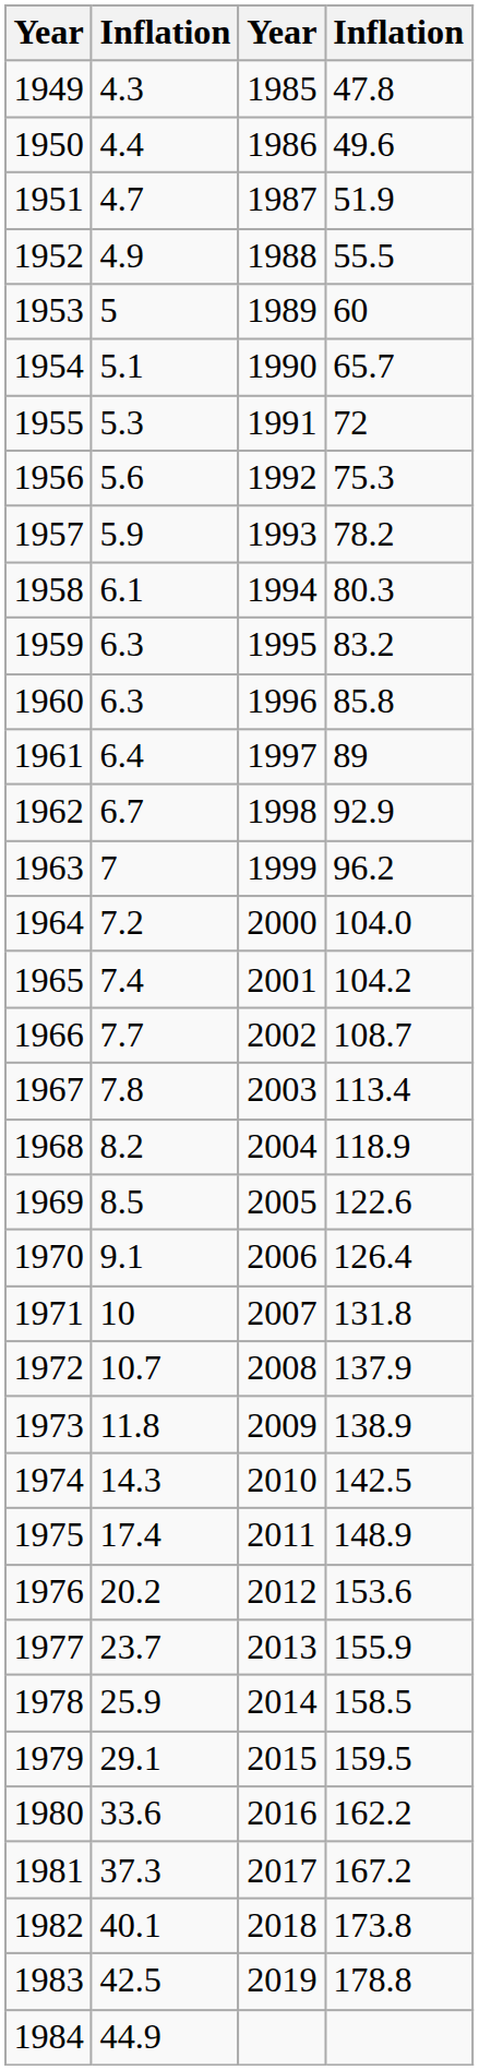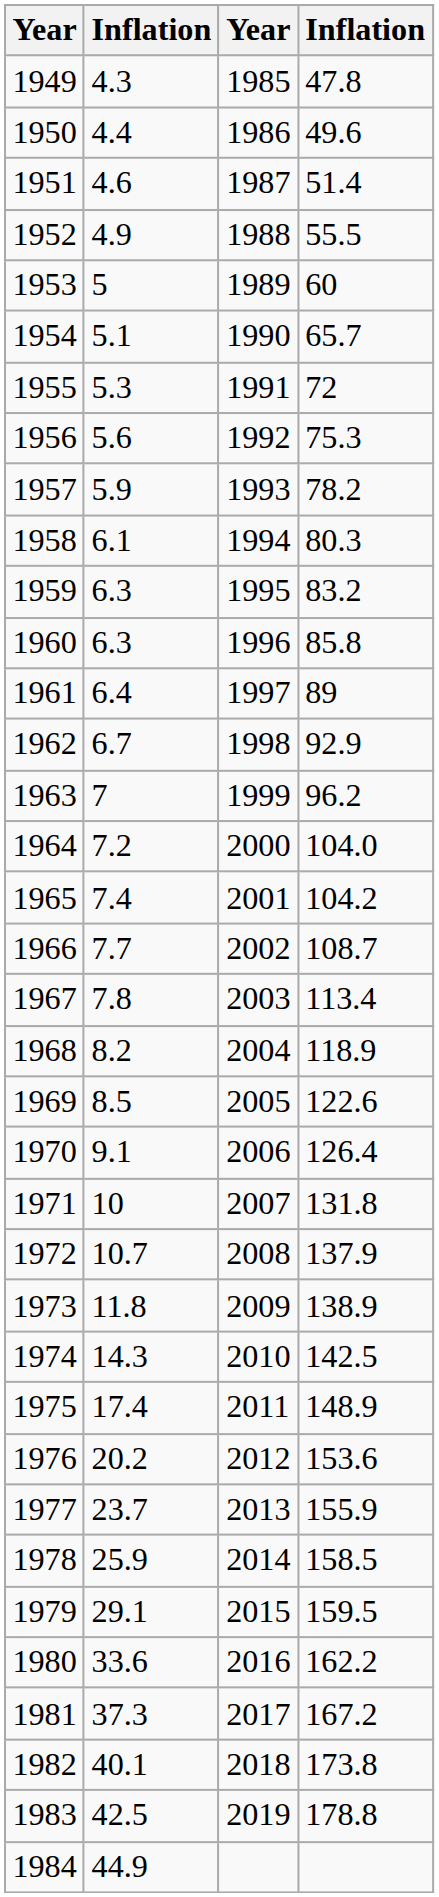1951 | column 2: 4.7 -> 4.6
1951 | column 4: 51.9 -> 51.4
